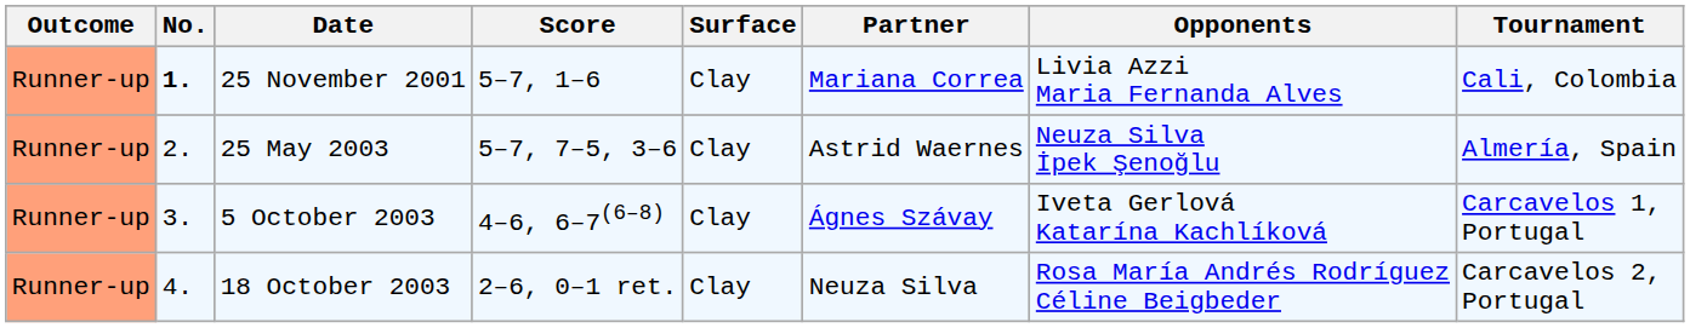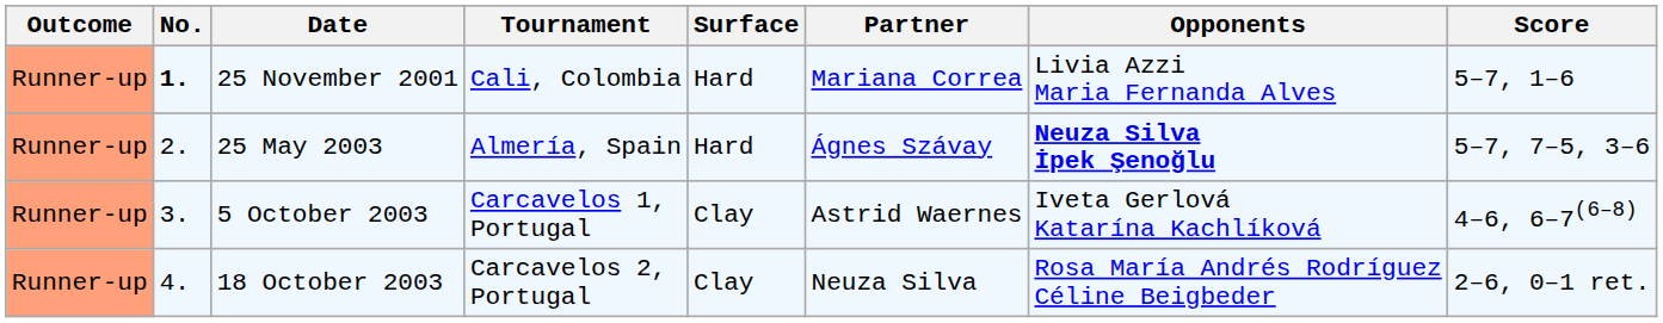columns swapped: Tournament <-> Score
25 November 2001 | Surface: Clay -> Hard
25 May 2003 | Surface: Clay -> Hard
25 May 2003 | Partner: Astrid Waernes -> Ágnes Szávay
25 May 2003 | Opponents: normal -> bold
5 October 2003 | Partner: Ágnes Szávay -> Astrid Waernes
